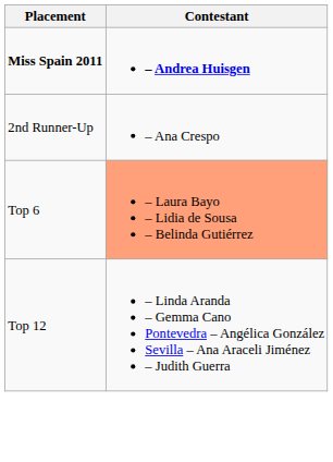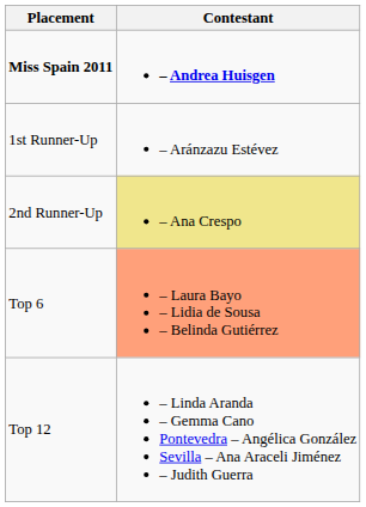+ row: 1st Runner-Up | – Aránzazu Estévez
2nd Runner-Up | Contestant: no background -> khaki background
